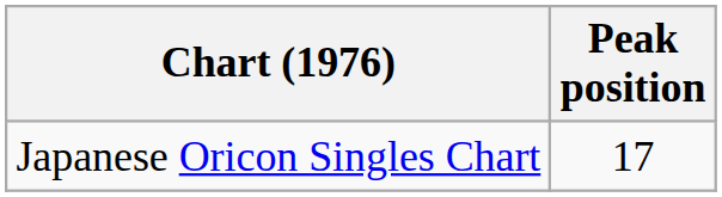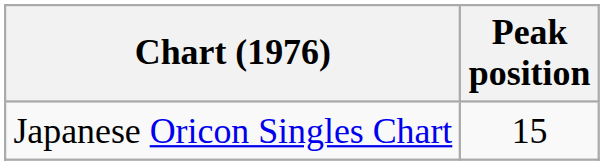Japanese Oricon Singles Chart | Peak position: 17 -> 15
